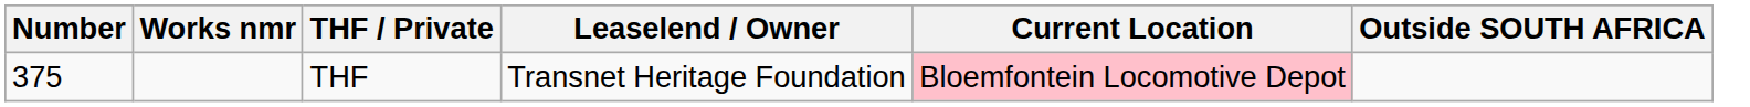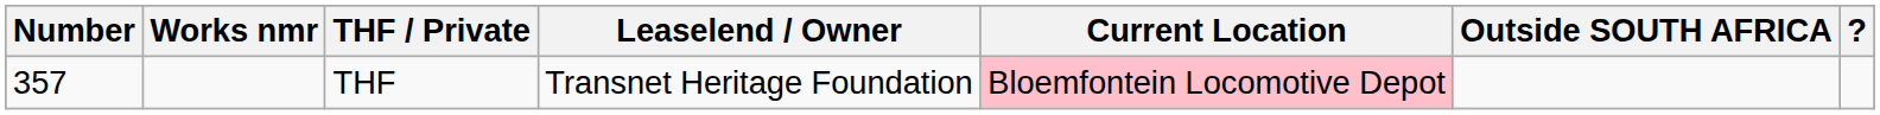+ column: ?
THF | Number: 375 -> 357
